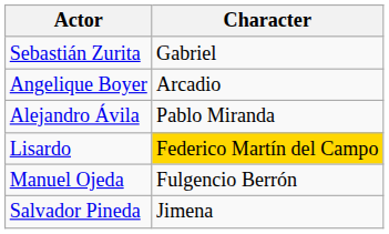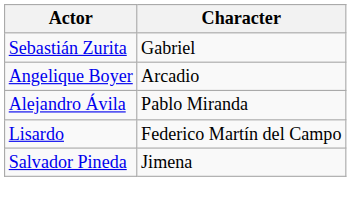Lisardo | Character: gold background -> no background
- row: Manuel Ojeda | Fulgencio Berrón
